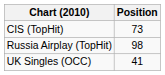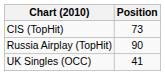Russia Airplay (TopHit) | Position: 98 -> 90
